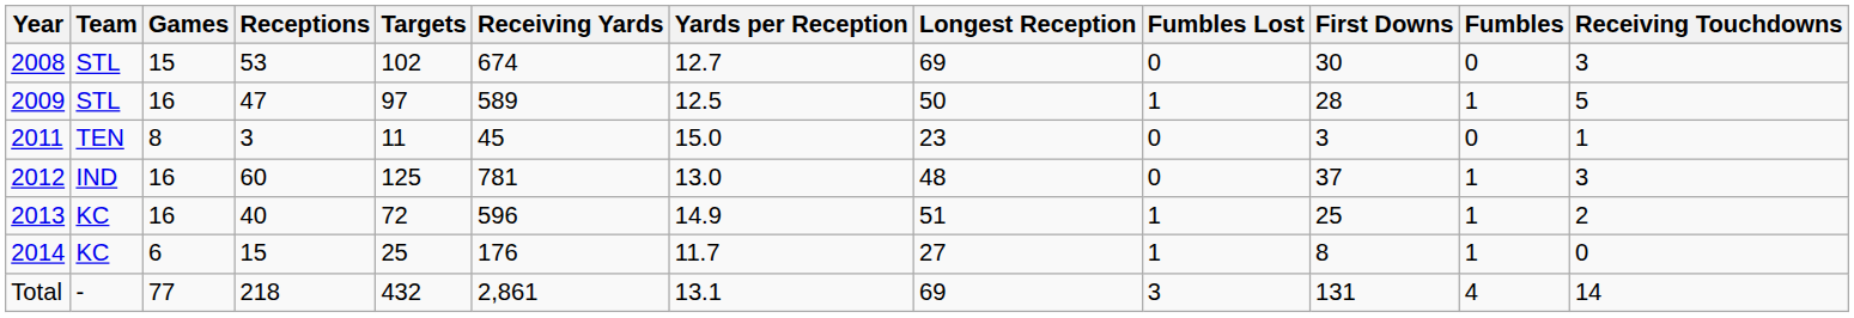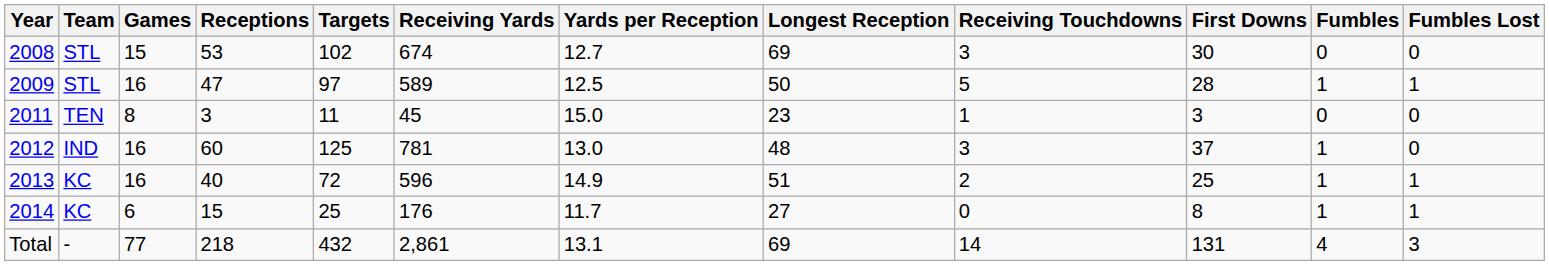columns swapped: Receiving Touchdowns <-> Fumbles Lost
